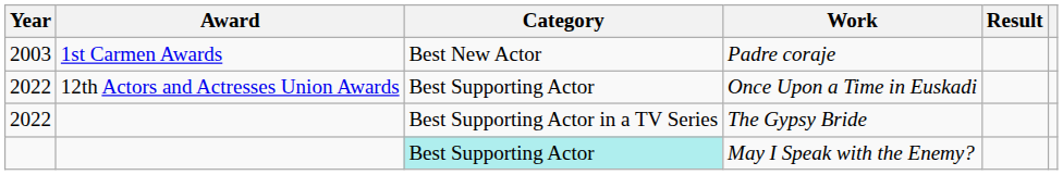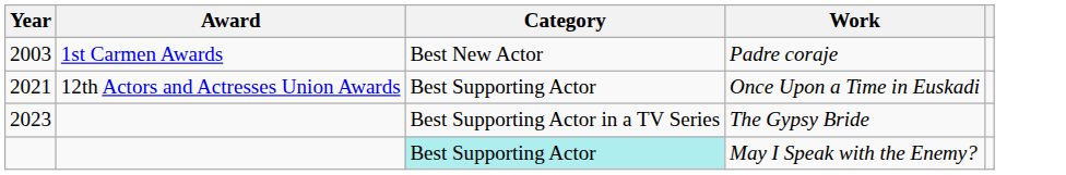- column: Result
Once Upon a Time in Euskadi | Year: 2022 -> 2021
The Gypsy Bride | Year: 2022 -> 2023
